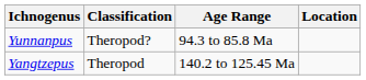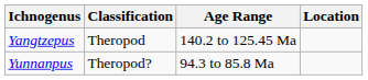rows swapped: Yangtzepus <-> Yunnanpus
